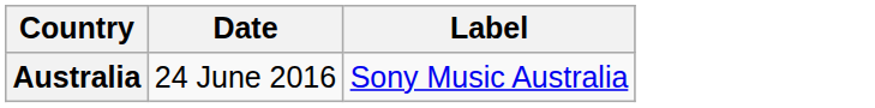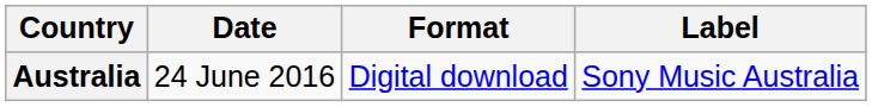+ column: Format | Digital download
